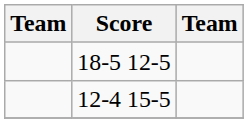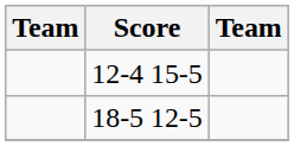rows swapped: 12-4 15-5 <-> 18-5 12-5
